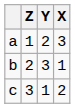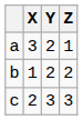columns swapped: X <-> Z
b | Y: 3 -> 2
c | Y: 1 -> 3
